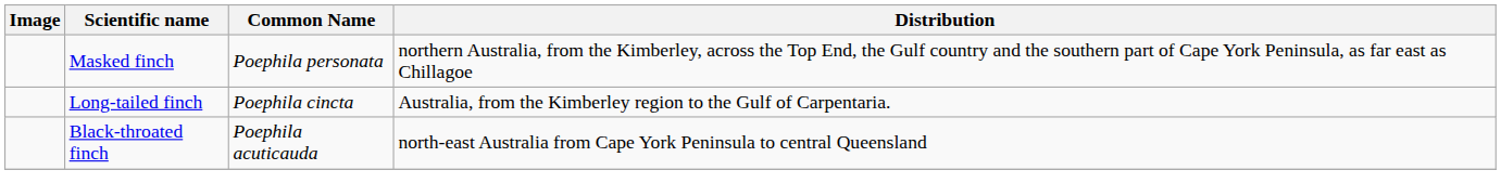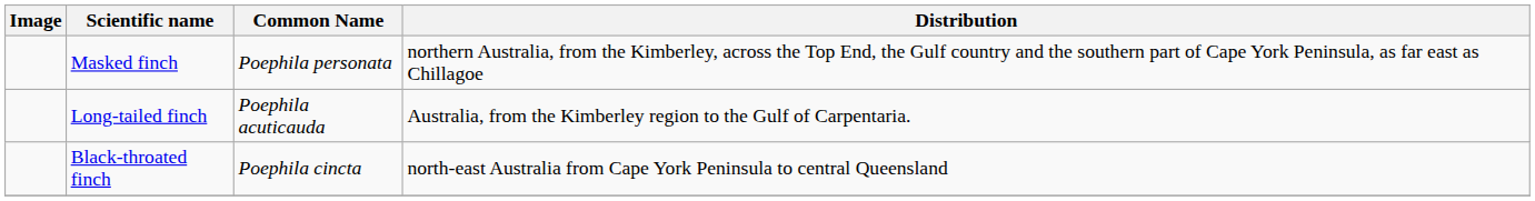Long-tailed finch | Common Name: Poephila cincta -> Poephila acuticauda
Black-throated finch | Common Name: Poephila acuticauda -> Poephila cincta
